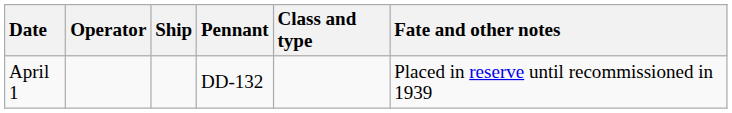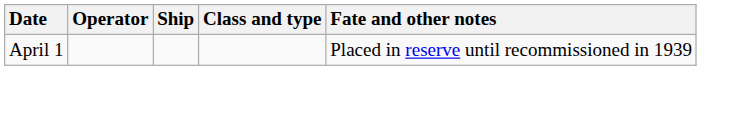- column: Pennant | DD-132
